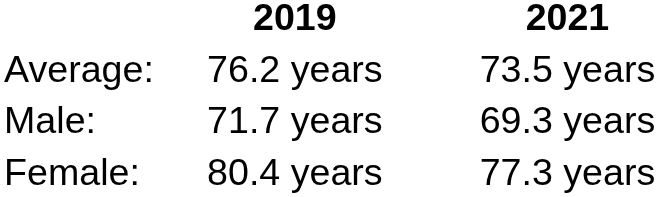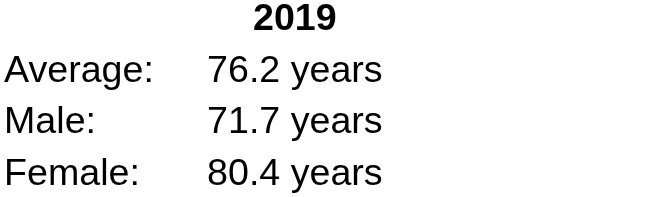- column: 2021 | 73.5 years | 69.3 years | 77.3 years
